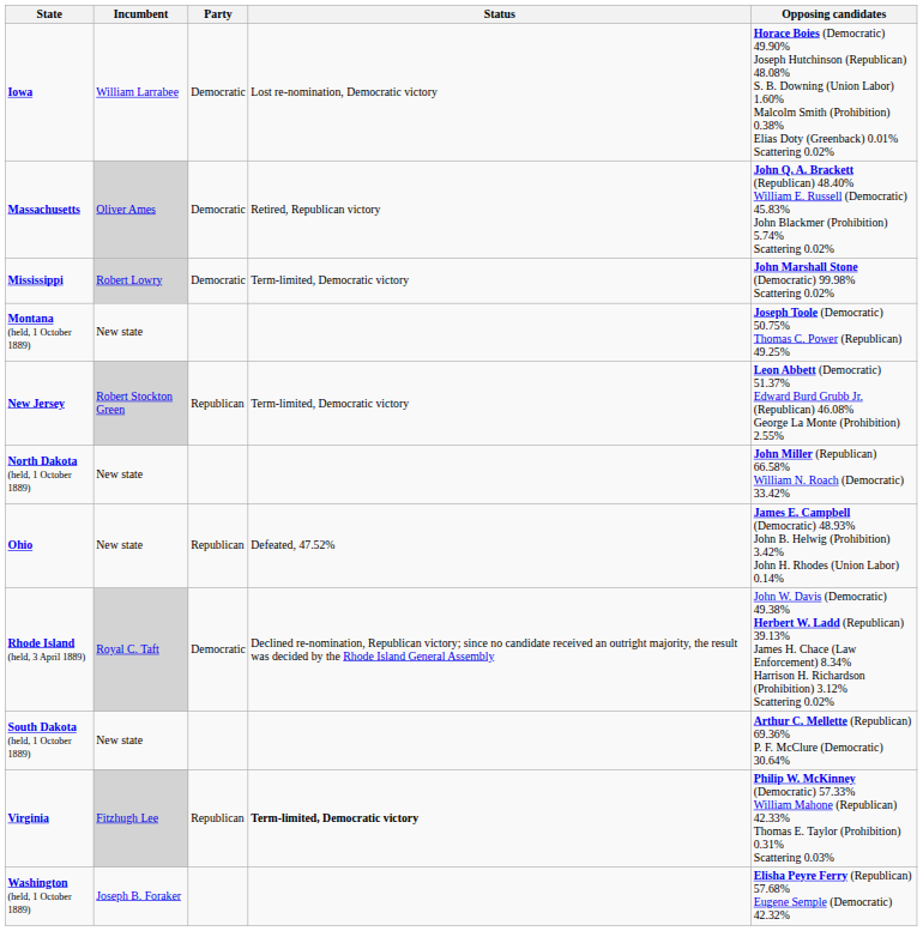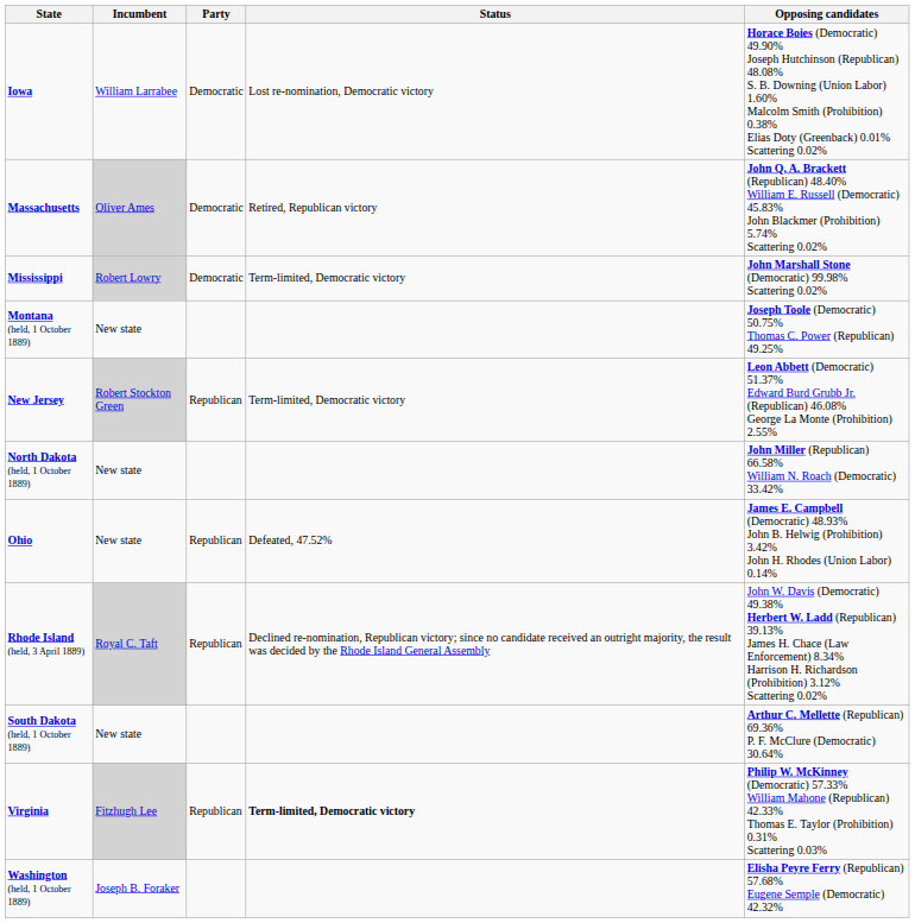Rhode Island (held, 3 April 1889) | Party: Democratic -> Republican
